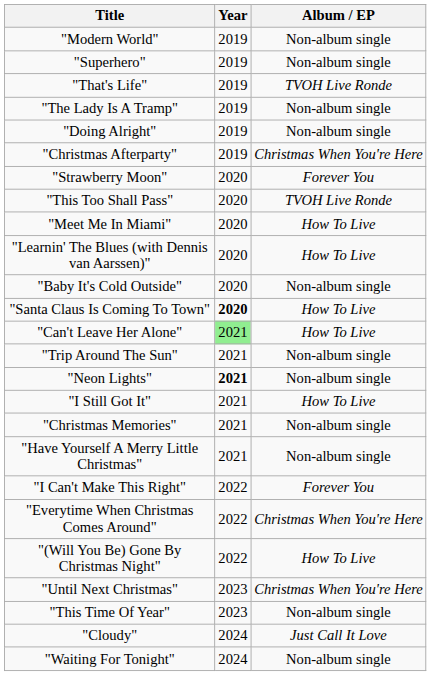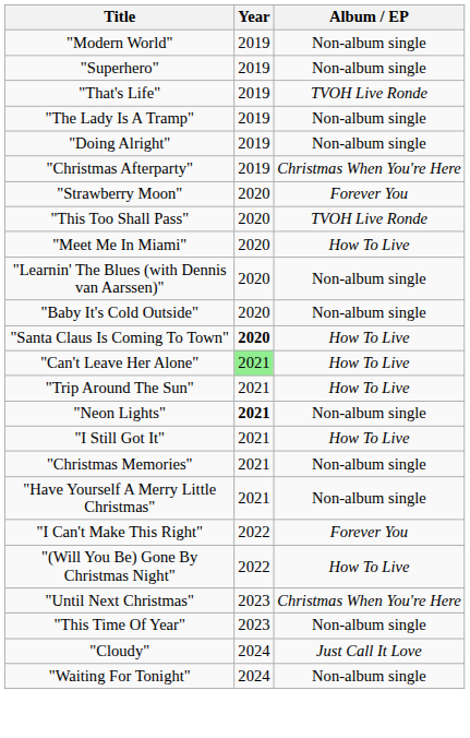"Learnin' The Blues (with Dennis van Aarssen)" | Album / EP: How To Live -> Non-album single
"Trip Around The Sun" | Album / EP: Non-album single -> How To Live
- row: "Everytime When Christmas Comes Around" | 2022 | Christmas When You're Here
